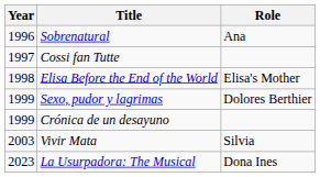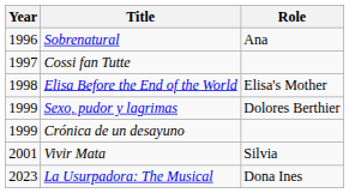Vivir Mata | Year: 2003 -> 2001
